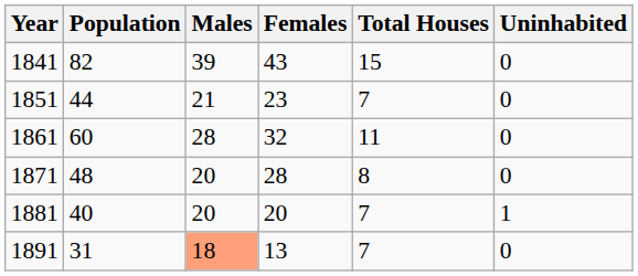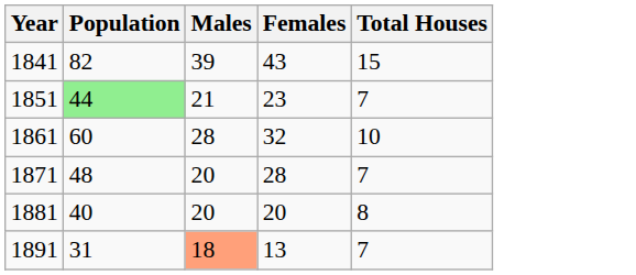- column: Uninhabited | 0 | 0 | 0 | 0 | 1 | 0
1851 | Population: no background -> lightgreen background
1861 | Total Houses: 11 -> 10
1871 | Total Houses: 8 -> 7
1881 | Total Houses: 7 -> 8
